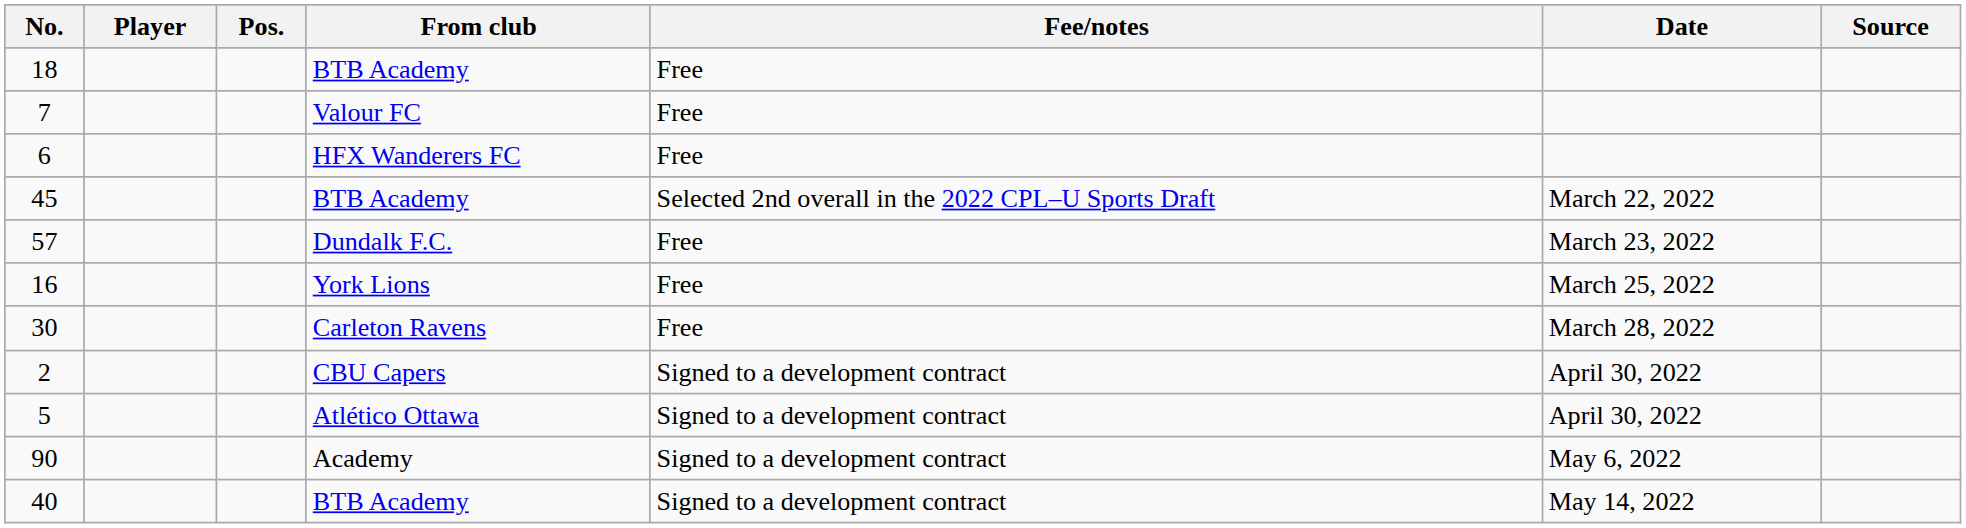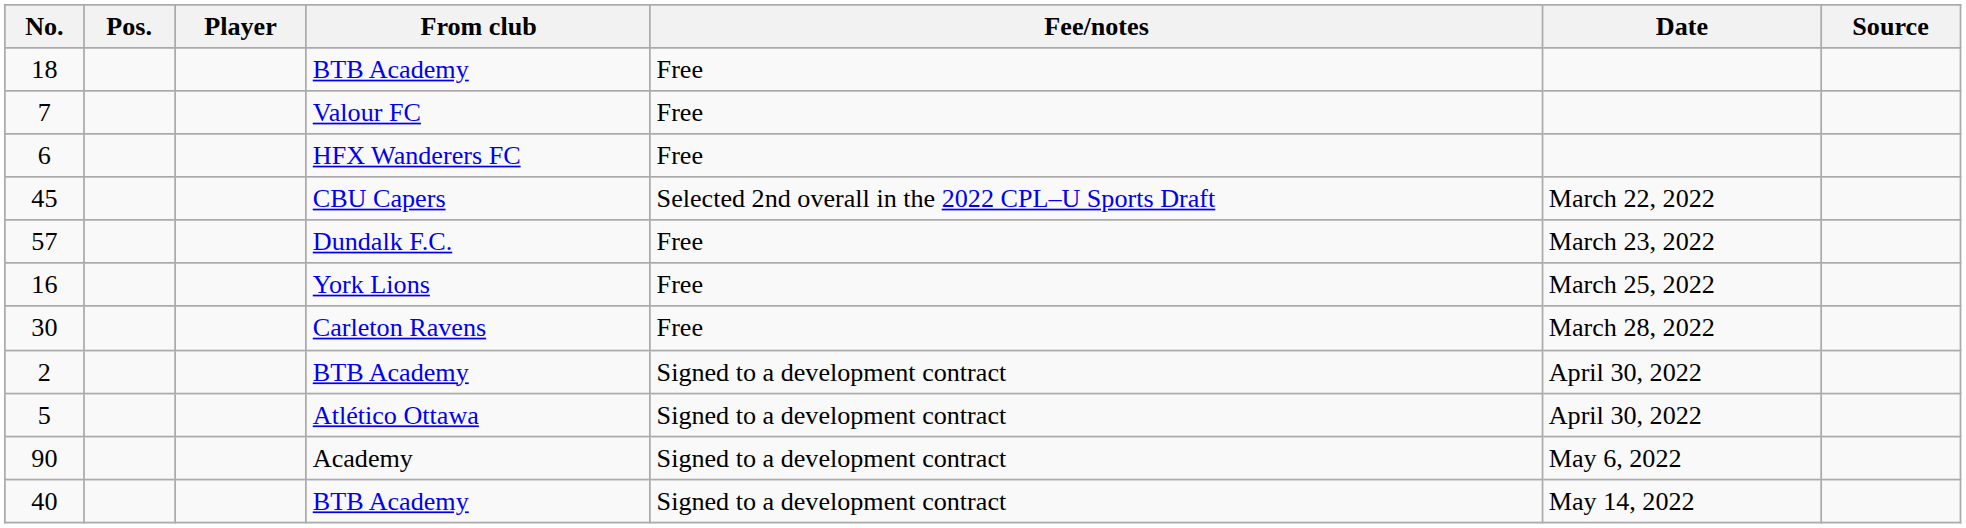columns swapped: Pos. <-> Player
45 | From club: BTB Academy -> CBU Capers
2 | From club: CBU Capers -> BTB Academy
